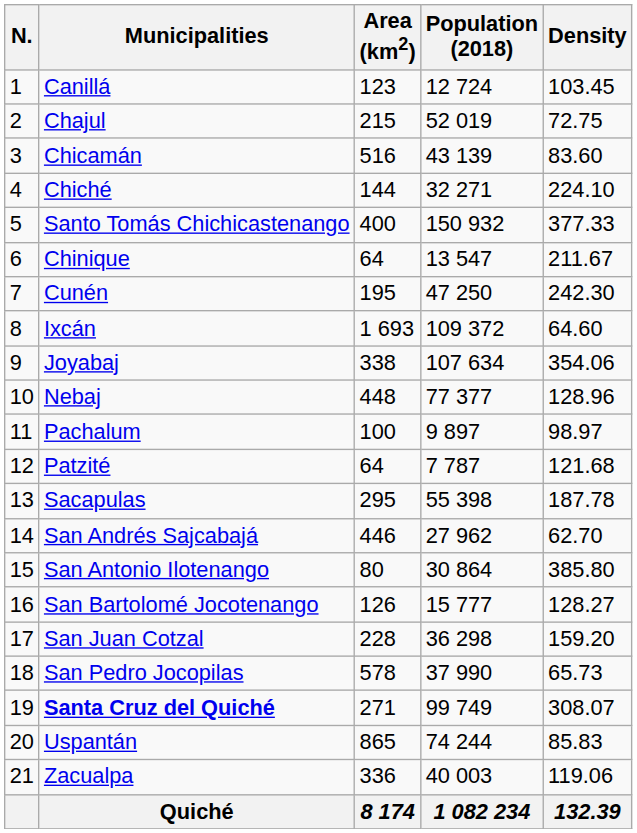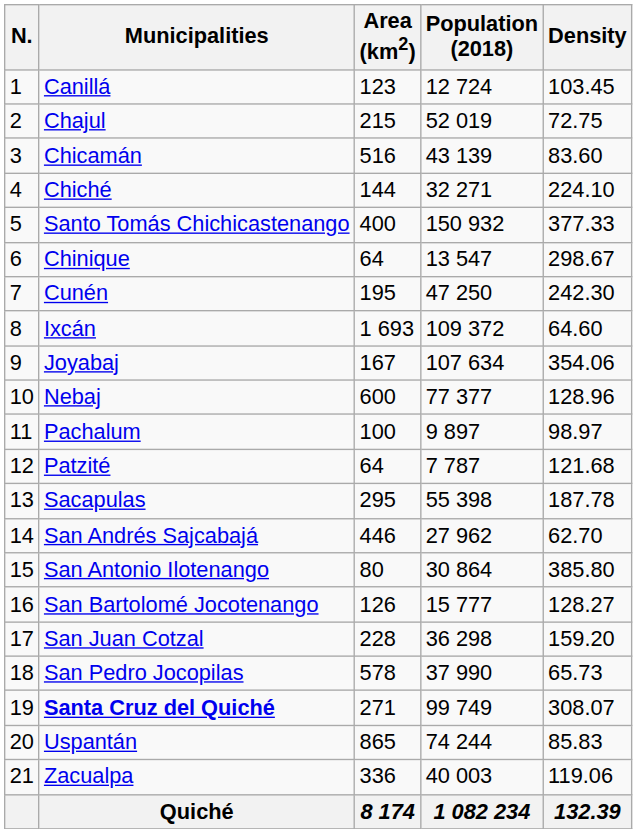Chinique | Density: 211.67 -> 298.67
Joyabaj | Area (km2): 338 -> 167
Nebaj | Area (km2): 448 -> 600
